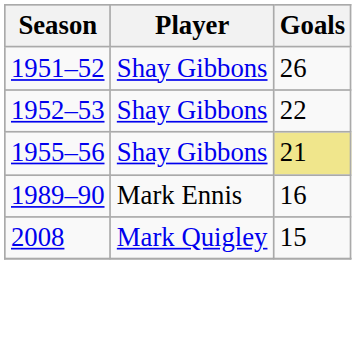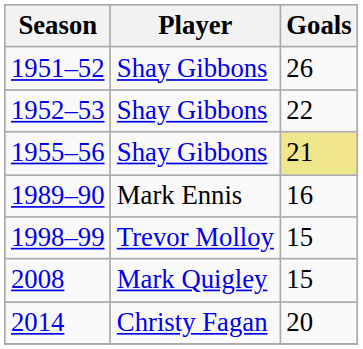+ row: 1998–99 | Trevor Molloy | 15
+ row: 2014 | Christy Fagan | 20
